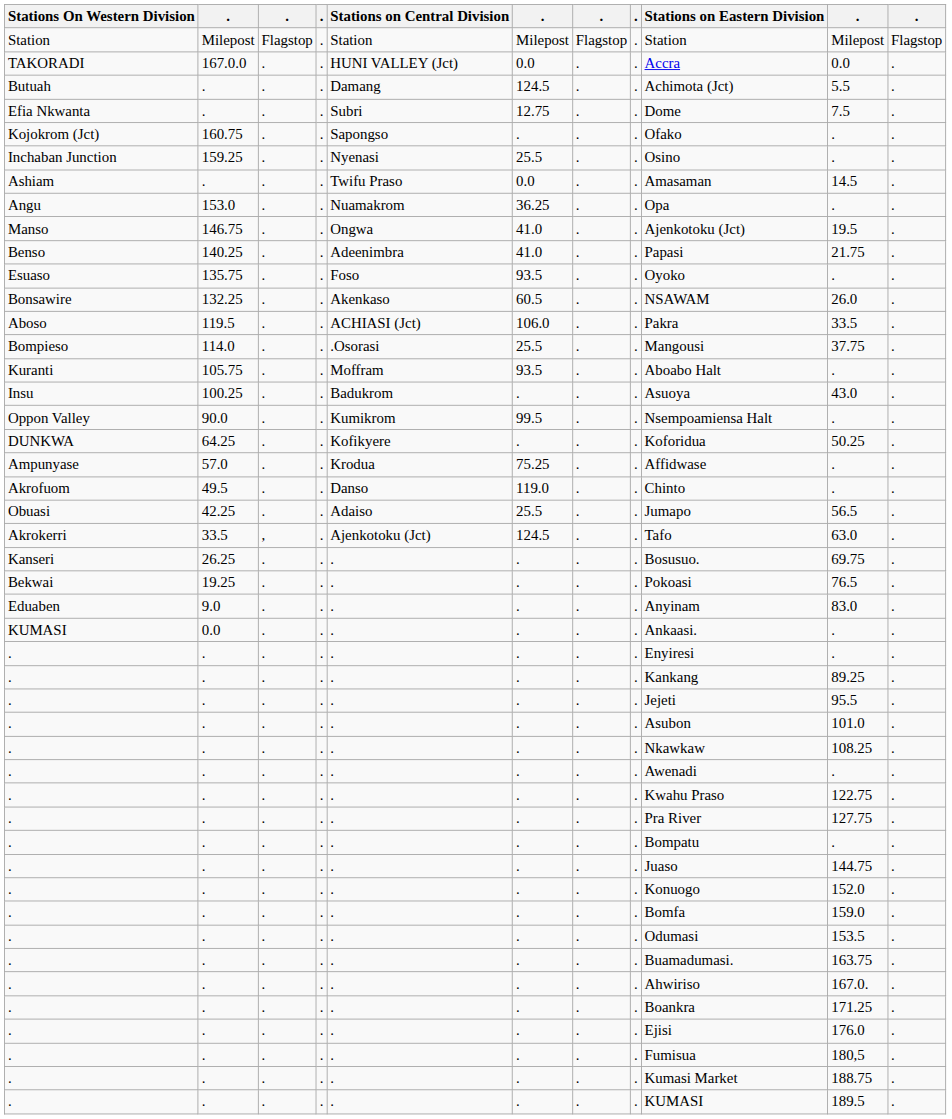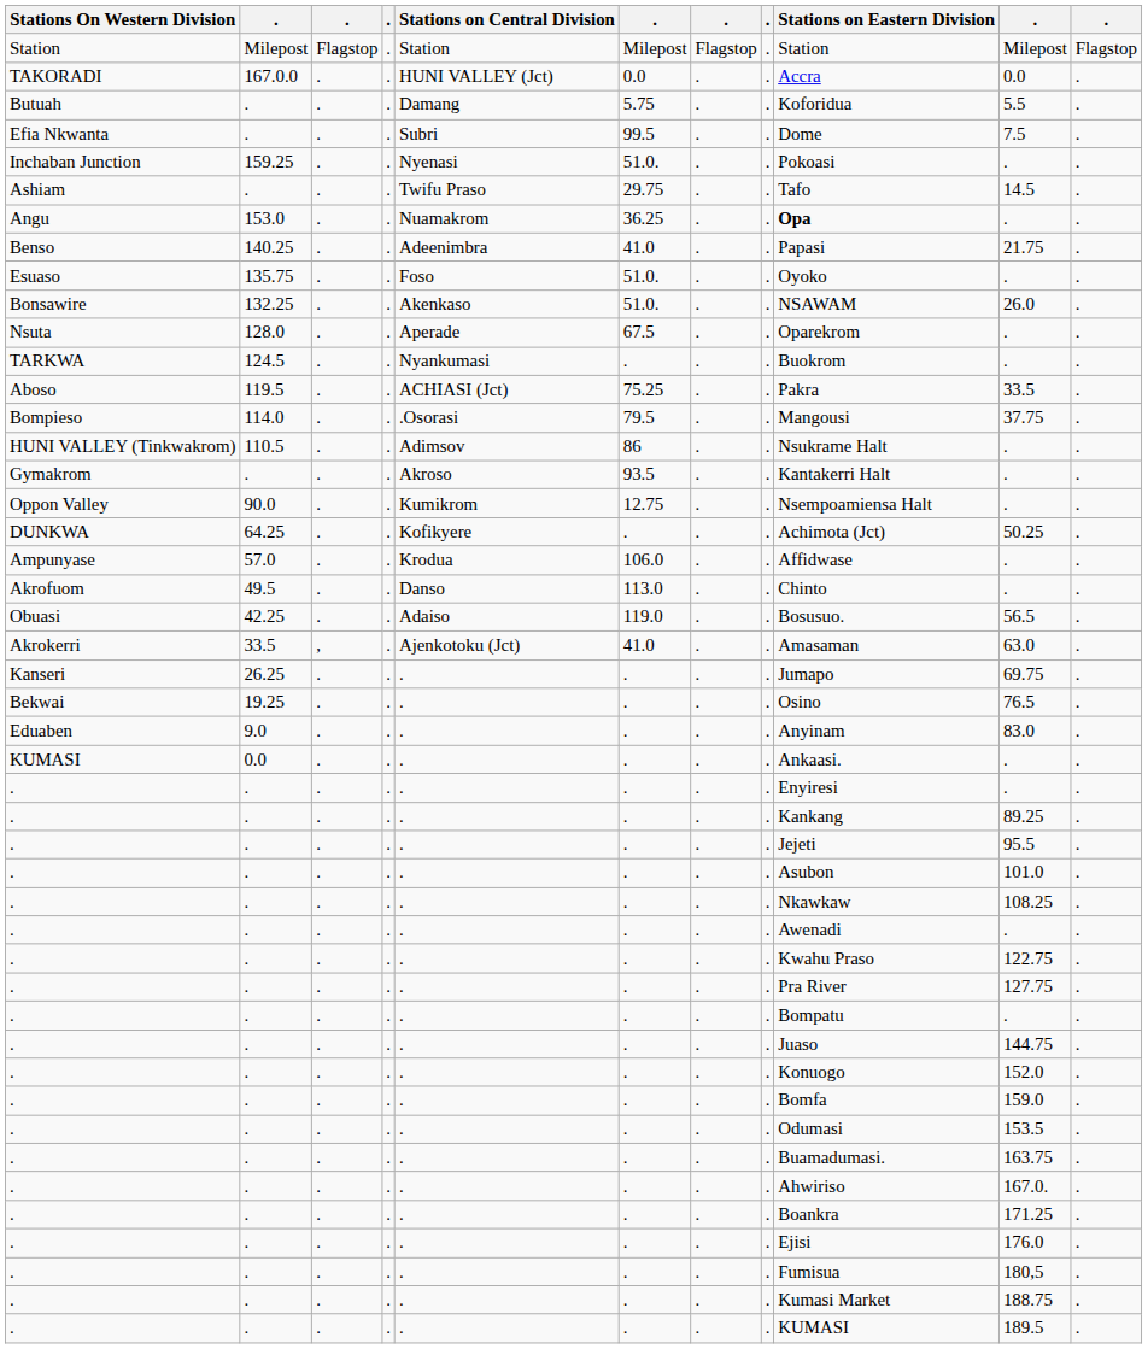Butuah | column 6: 124.5 -> 5.75
Butuah | Stations on Eastern Division: Achimota (Jct) -> Koforidua
Efia Nkwanta | column 6: 12.75 -> 99.5
- row: Kojokrom (Jct) | 160.75 | . | . | Sapongso | . | . | . | Ofako | . | .
Inchaban Junction | column 6: 25.5 -> 51.0.
Inchaban Junction | Stations on Eastern Division: Osino -> Pokoasi
Ashiam | column 6: 0.0 -> 29.75
Ashiam | Stations on Eastern Division: Amasaman -> Tafo
Angu | Stations on Eastern Division: normal -> bold
- row: Manso | 146.75 | . | . | Ongwa | 41.0 | . | . | Ajenkotoku (Jct) | 19.5 | .
Esuaso | column 6: 93.5 -> 51.0.
Bonsawire | column 6: 60.5 -> 51.0.
+ row: Nsuta | 128.0 | . | . | Aperade | 67.5 | . | . | Oparekrom | . | .
+ row: TARKWA | 124.5 | . | . | Nyankumasi | . | . | . | Buokrom | . | .
Aboso | column 6: 106.0 -> 75.25
Bompieso | column 6: 25.5 -> 79.5
+ row: HUNI VALLEY (Tinkwakrom) | 110.5 | . | . | Adimsov | 86 | . | . | Nsukrame Halt | . | .
- row: Kuranti | 105.75 | . | . | Moffram | 93.5 | . | . | Aboabo Halt | . | .
- row: Insu | 100.25 | . | . | Badukrom | . | . | . | Asuoya | 43.0 | .
+ row: Gymakrom | . | . | . | Akroso | 93.5 | . | . | Kantakerri Halt | . | .
Oppon Valley | column 6: 99.5 -> 12.75
DUNKWA | Stations on Eastern Division: Koforidua -> Achimota (Jct)
Ampunyase | column 6: 75.25 -> 106.0
Akrofuom | column 6: 119.0 -> 113.0
Obuasi | column 6: 25.5 -> 119.0
Obuasi | Stations on Eastern Division: Jumapo -> Bosusuo.
Akrokerri | column 6: 124.5 -> 41.0
Akrokerri | Stations on Eastern Division: Tafo -> Amasaman
Kanseri | Stations on Eastern Division: Bosusuo. -> Jumapo
Bekwai | Stations on Eastern Division: Pokoasi -> Osino
